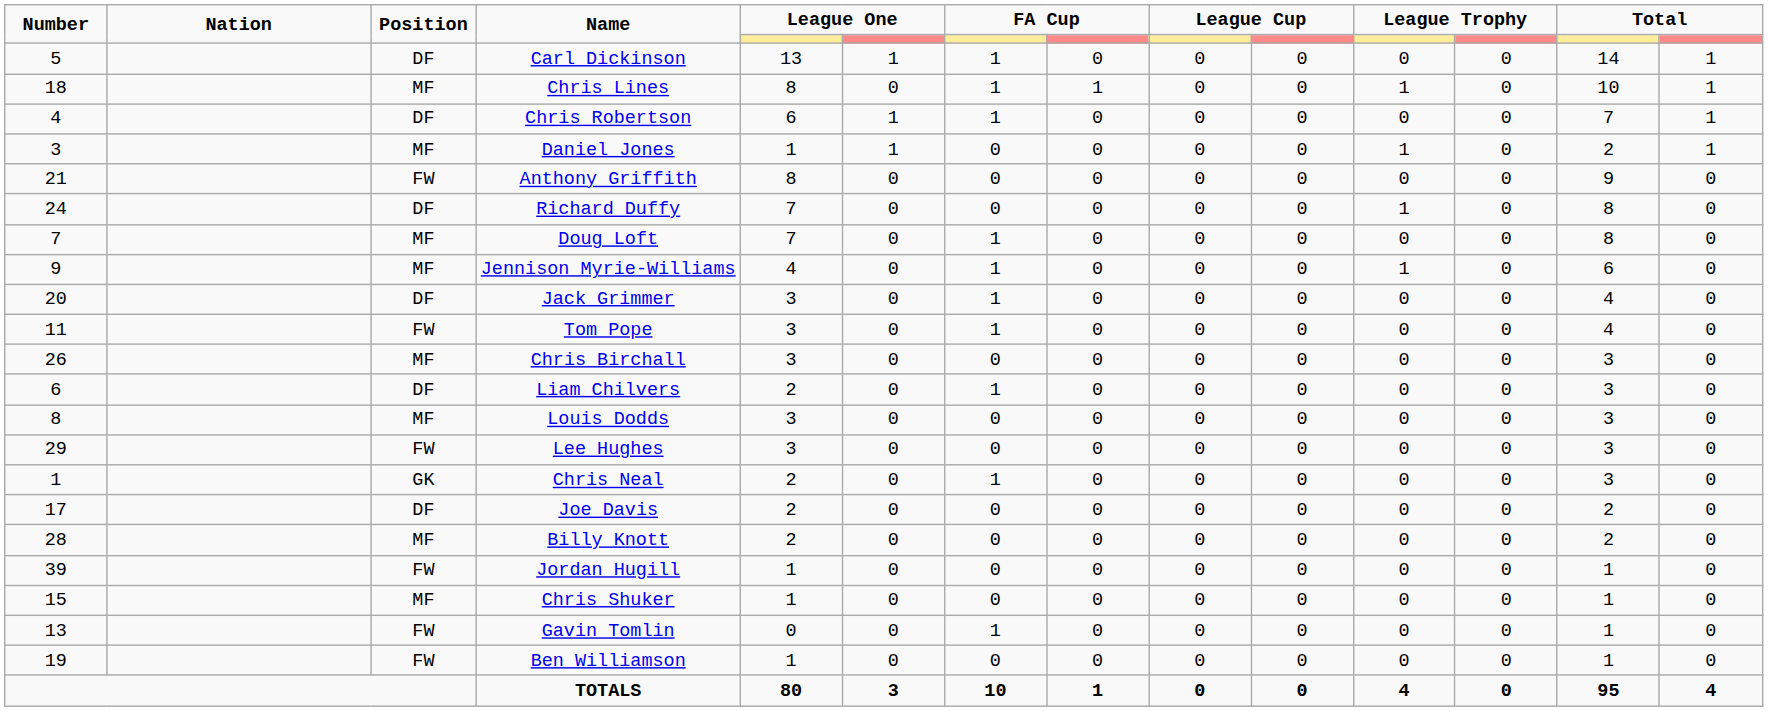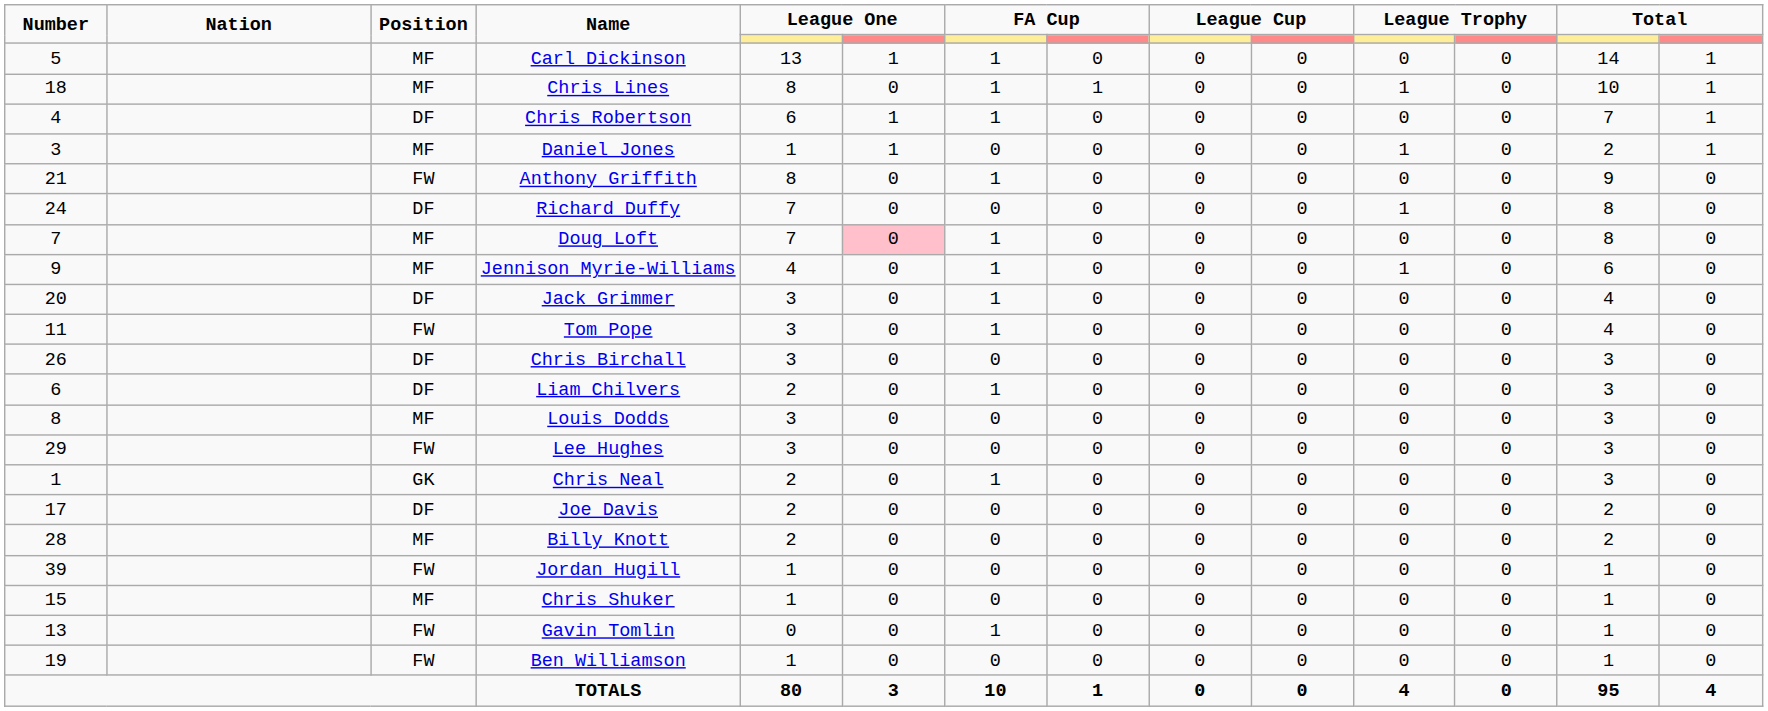Carl Dickinson | Position: DF -> MF
Anthony Griffith | column 7: 0 -> 1
Doug Loft | column 6: no background -> pink background
Chris Birchall | Position: MF -> DF
